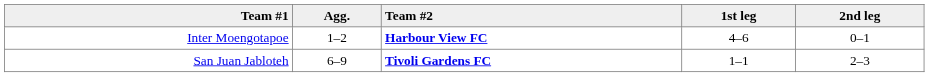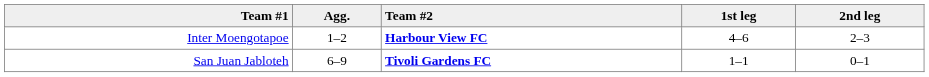Inter Moengotapoe | 2nd leg: 0–1 -> 2–3
San Juan Jabloteh | 2nd leg: 2–3 -> 0–1
